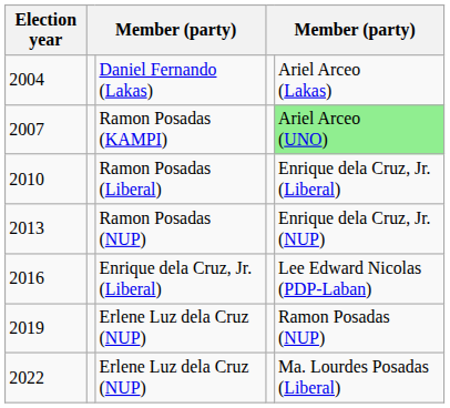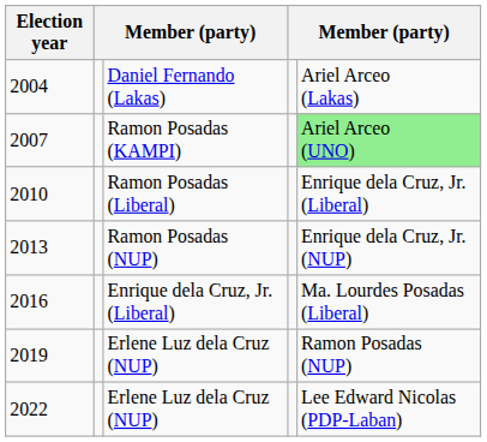2016 | column 5: Lee Edward Nicolas (PDP-Laban) -> Ma. Lourdes Posadas (Liberal)
2022 | column 5: Ma. Lourdes Posadas (Liberal) -> Lee Edward Nicolas (PDP-Laban)
